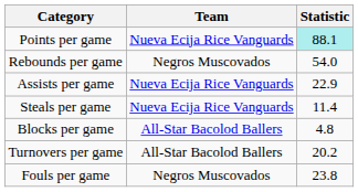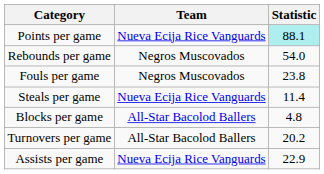rows swapped: Assists per game <-> Fouls per game
